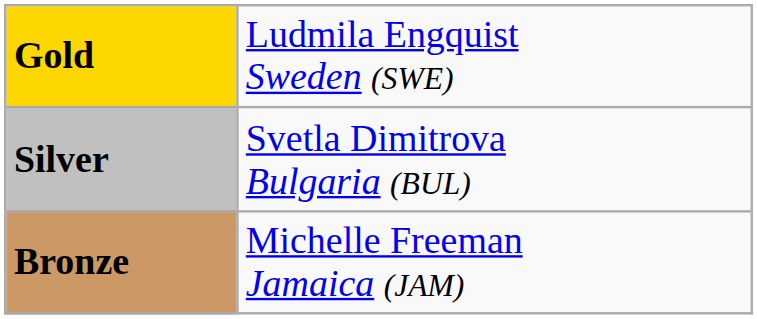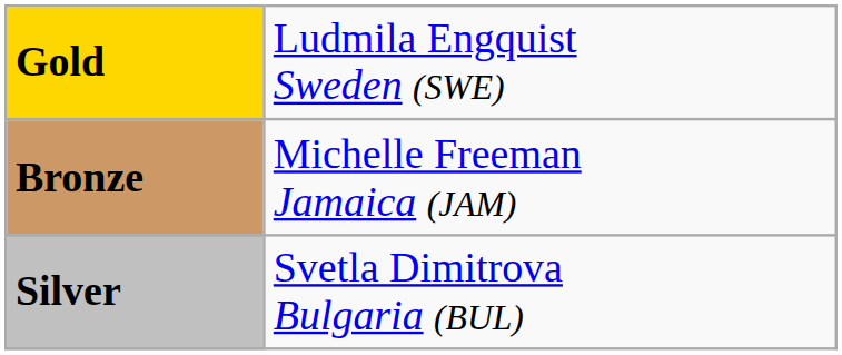rows swapped: Silver <-> Bronze
